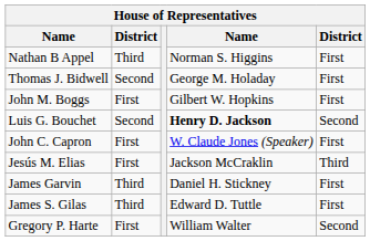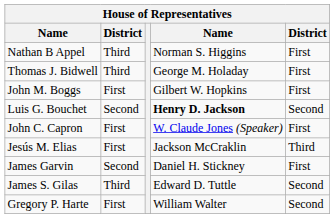Thomas J. Bidwell | column 2: Second -> Third
James Garvin | column 2: Third -> Second
James S. Gilas | column 5: First -> Second
